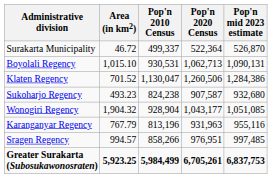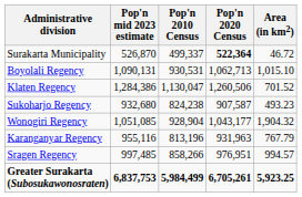columns swapped: Area (in km2) <-> Pop'n mid 2023 estimate
Surakarta Municipality | Pop'n 2020 Census: normal -> bold
